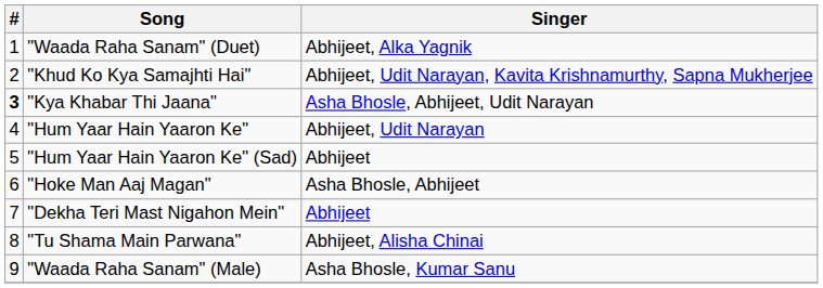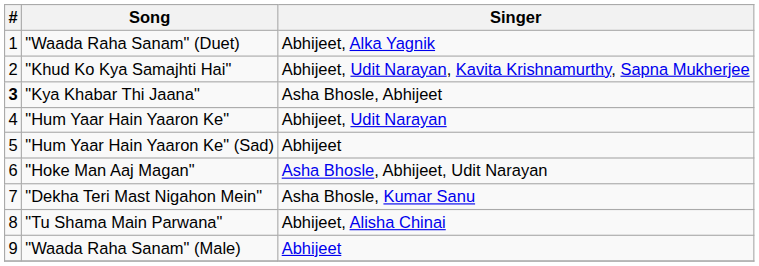"Kya Khabar Thi Jaana" | Singer: Asha Bhosle, Abhijeet, Udit Narayan -> Asha Bhosle, Abhijeet
"Hoke Man Aaj Magan" | Singer: Asha Bhosle, Abhijeet -> Asha Bhosle, Abhijeet, Udit Narayan
"Dekha Teri Mast Nigahon Mein" | Singer: Abhijeet -> Asha Bhosle, Kumar Sanu
"Waada Raha Sanam" (Male) | Singer: Asha Bhosle, Kumar Sanu -> Abhijeet
